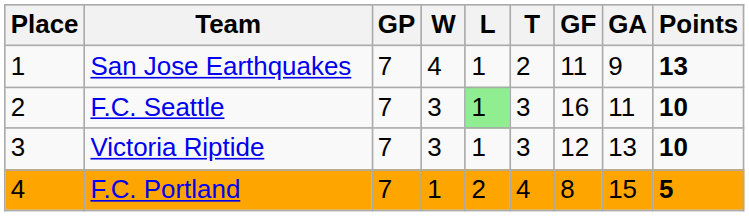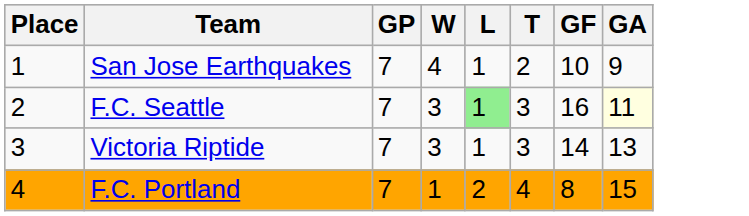- column: Points | 13 | 10 | 10 | 5
San Jose Earthquakes | GF: 11 -> 10
F.C. Seattle | GA: no background -> lightyellow background
Victoria Riptide | GF: 12 -> 14
